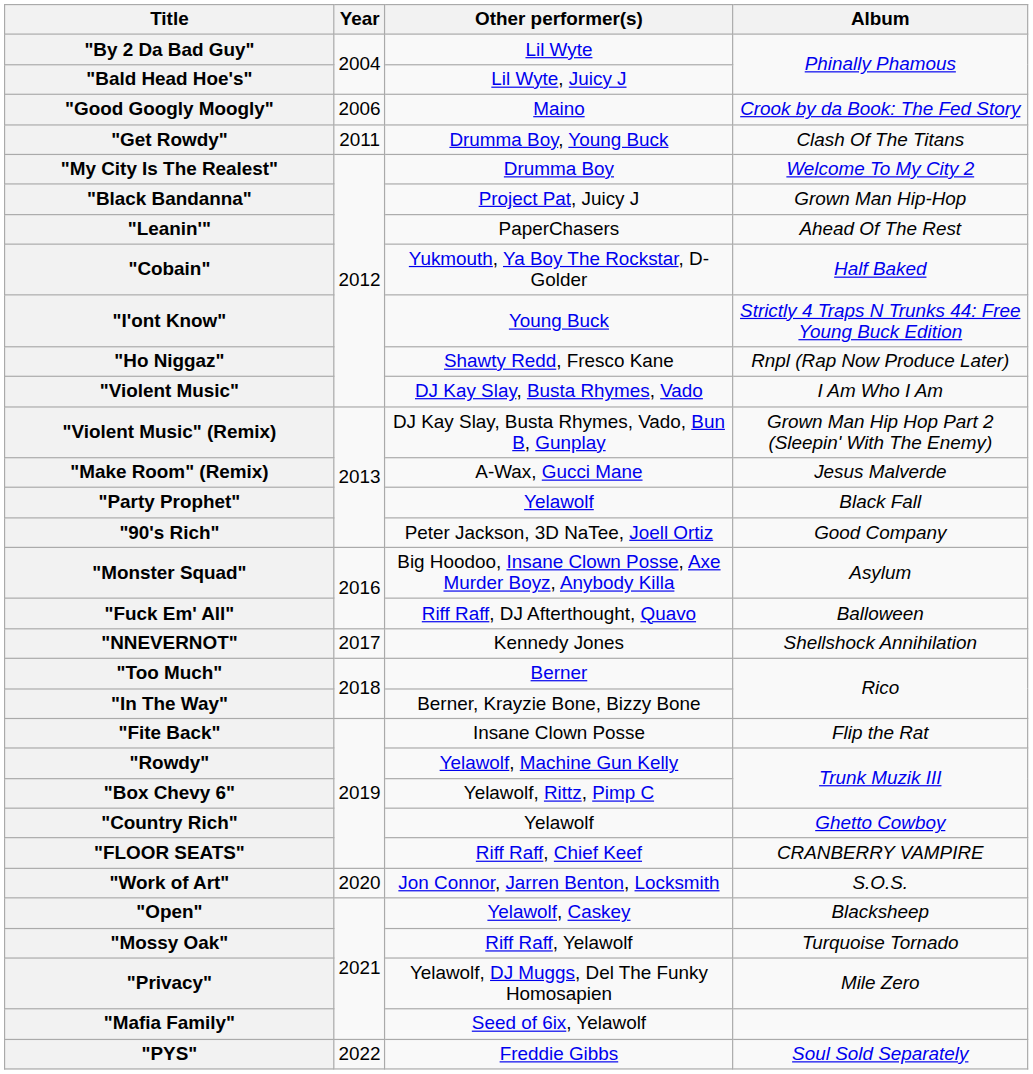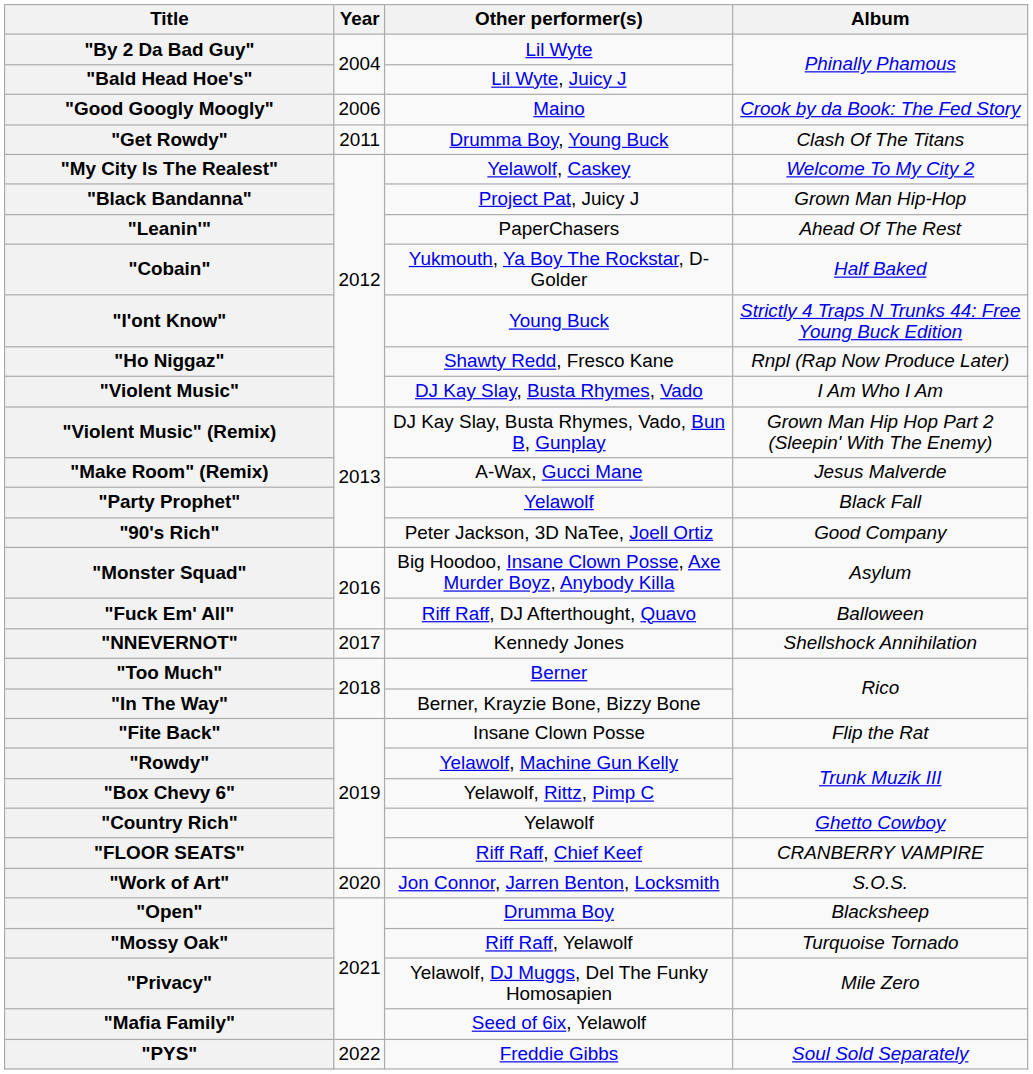"My City Is The Realest" | Other performer(s): Drumma Boy -> Yelawolf, Caskey
"Open" | Other performer(s): Yelawolf, Caskey -> Drumma Boy
